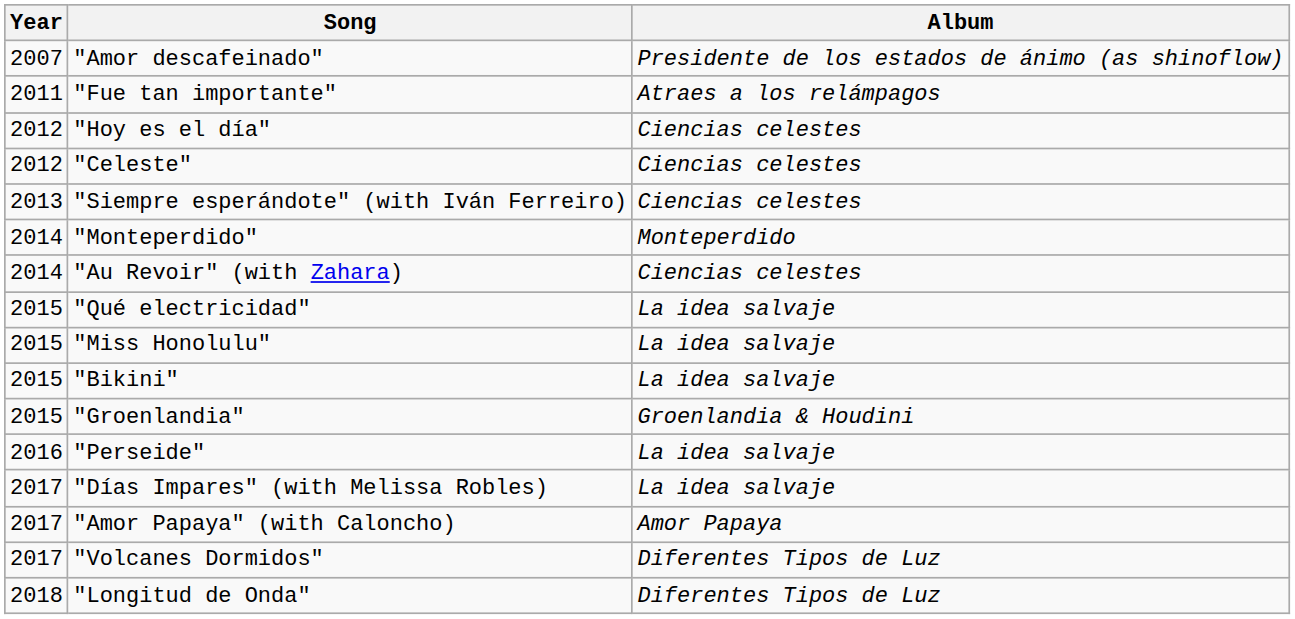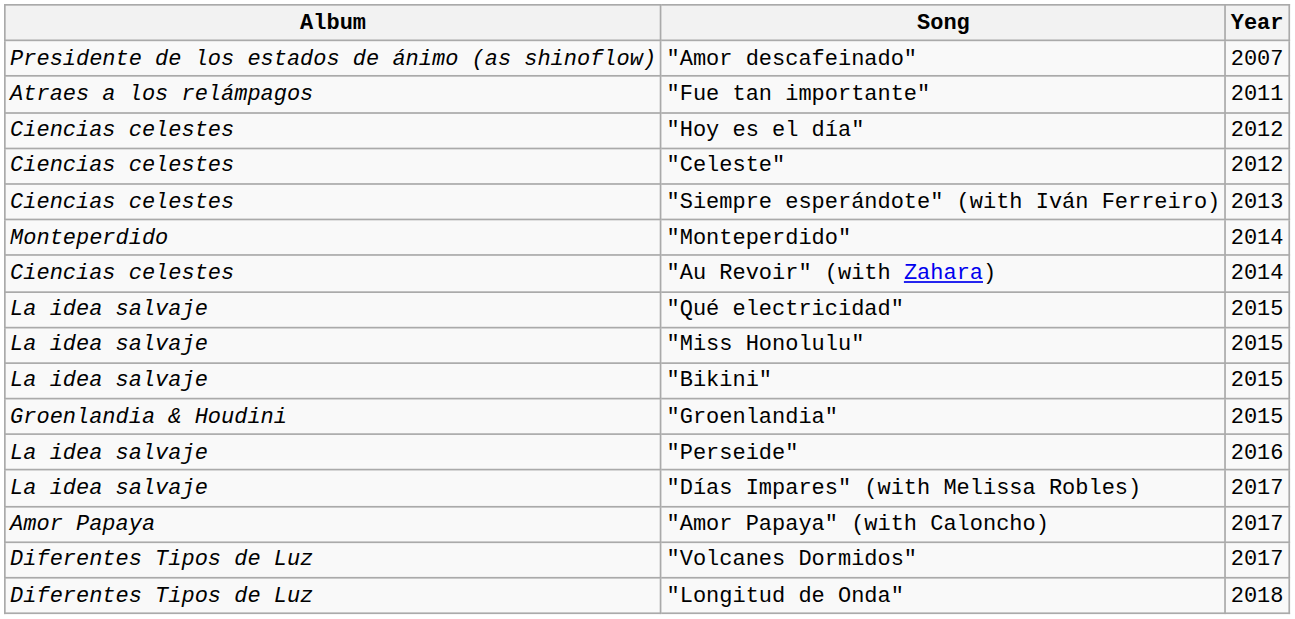columns swapped: Album <-> Year
